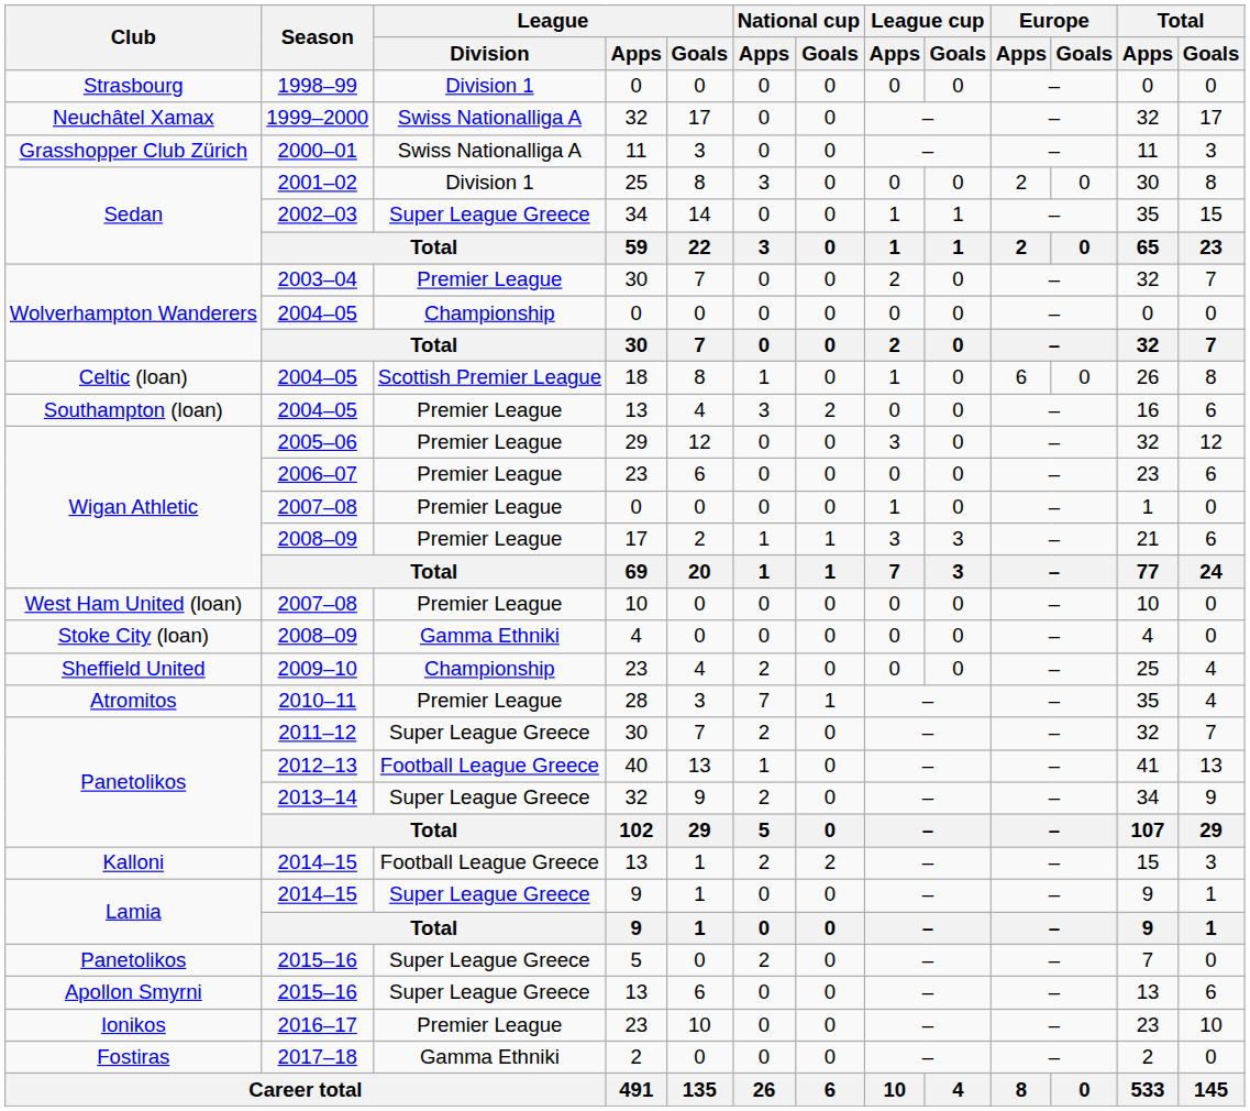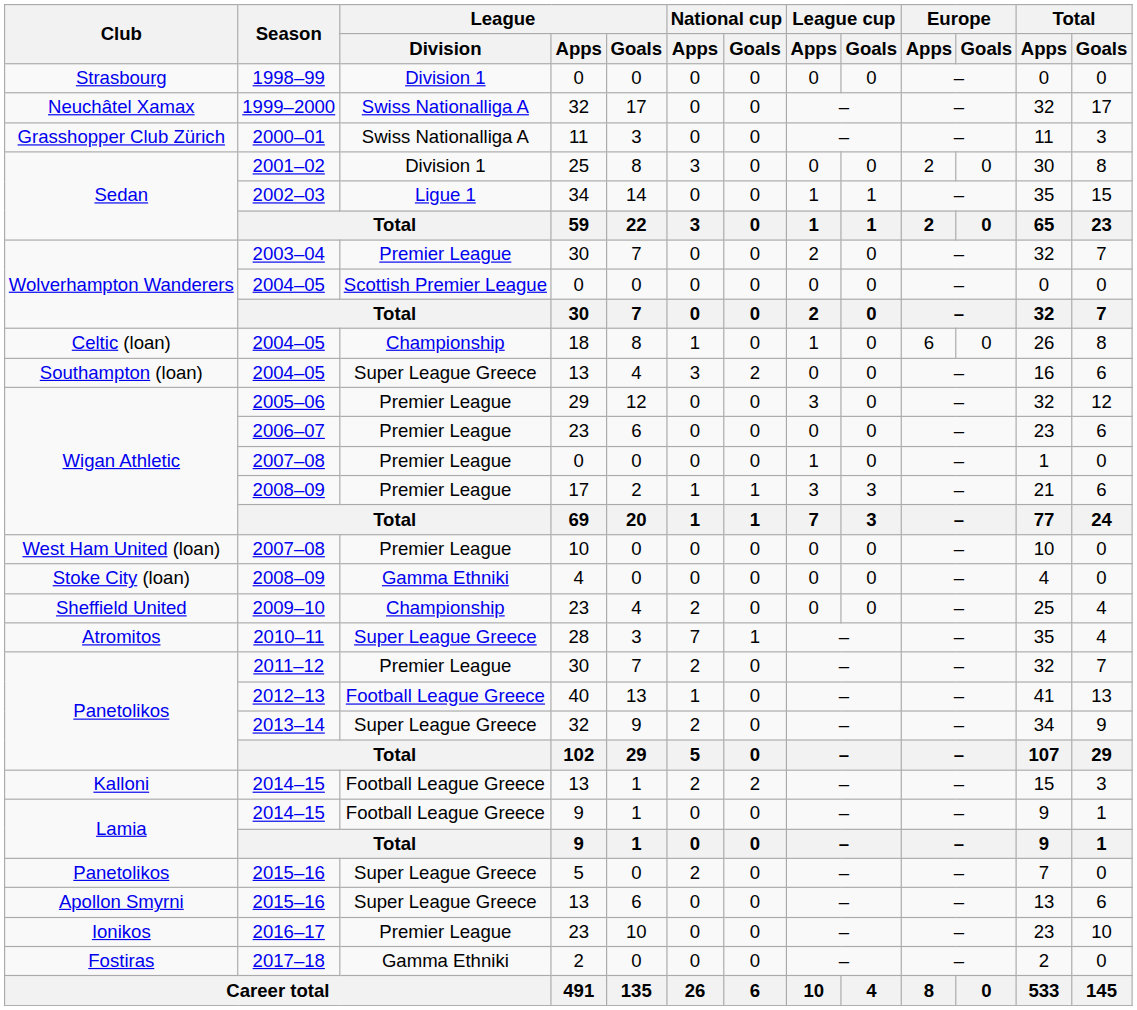2002–03 | League / Division: Super League Greece -> Ligue 1
Wolverhampton Wanderers / 2004–05 | League / Division: Championship -> Scottish Premier League
Celtic (loan) / 2004–05 | League / Division: Scottish Premier League -> Championship
Southampton (loan) / 2004–05 | League / Division: Premier League -> Super League Greece
2010–11 | League / Division: Premier League -> Super League Greece
2011–12 | League / Division: Super League Greece -> Premier League
Lamia / 2014–15 | League / Division: Super League Greece -> Football League Greece
